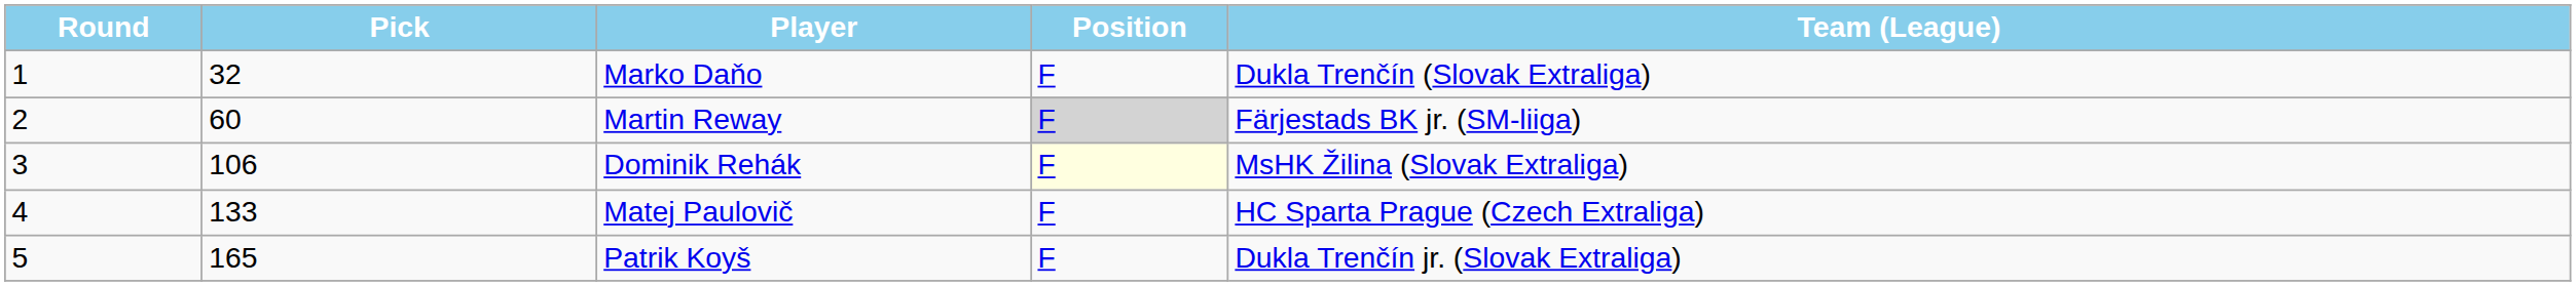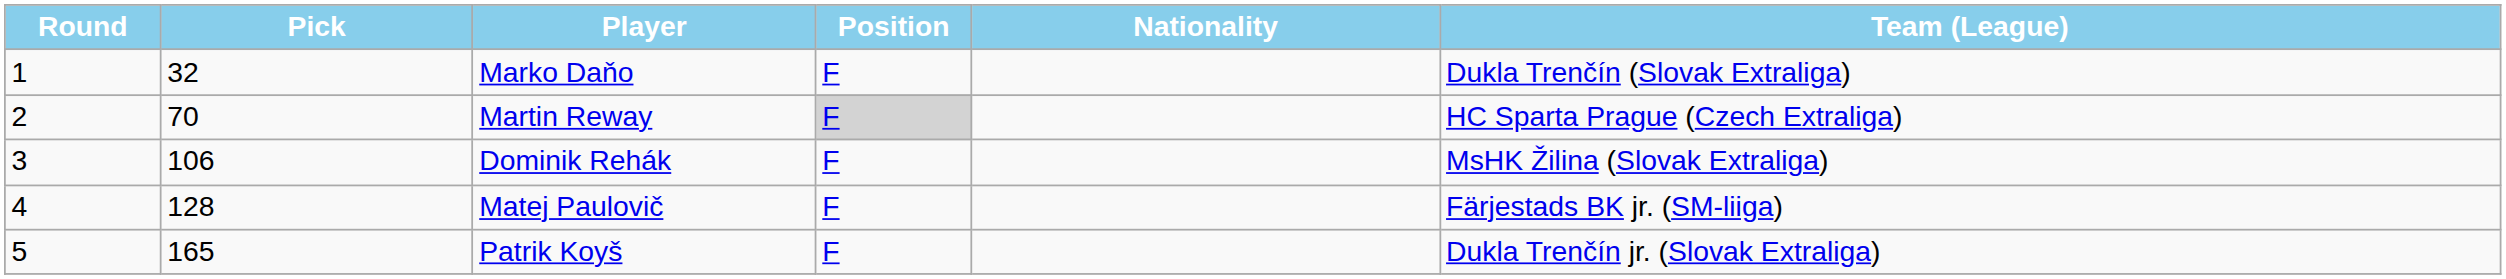+ column: Nationality
Martin Reway | Pick: 60 -> 70
Martin Reway | Team (League): Färjestads BK jr. (SM-liiga) -> HC Sparta Prague (Czech Extraliga)
Dominik Rehák | Position: lightyellow background -> no background
Matej Paulovič | Pick: 133 -> 128
Matej Paulovič | Team (League): HC Sparta Prague (Czech Extraliga) -> Färjestads BK jr. (SM-liiga)
